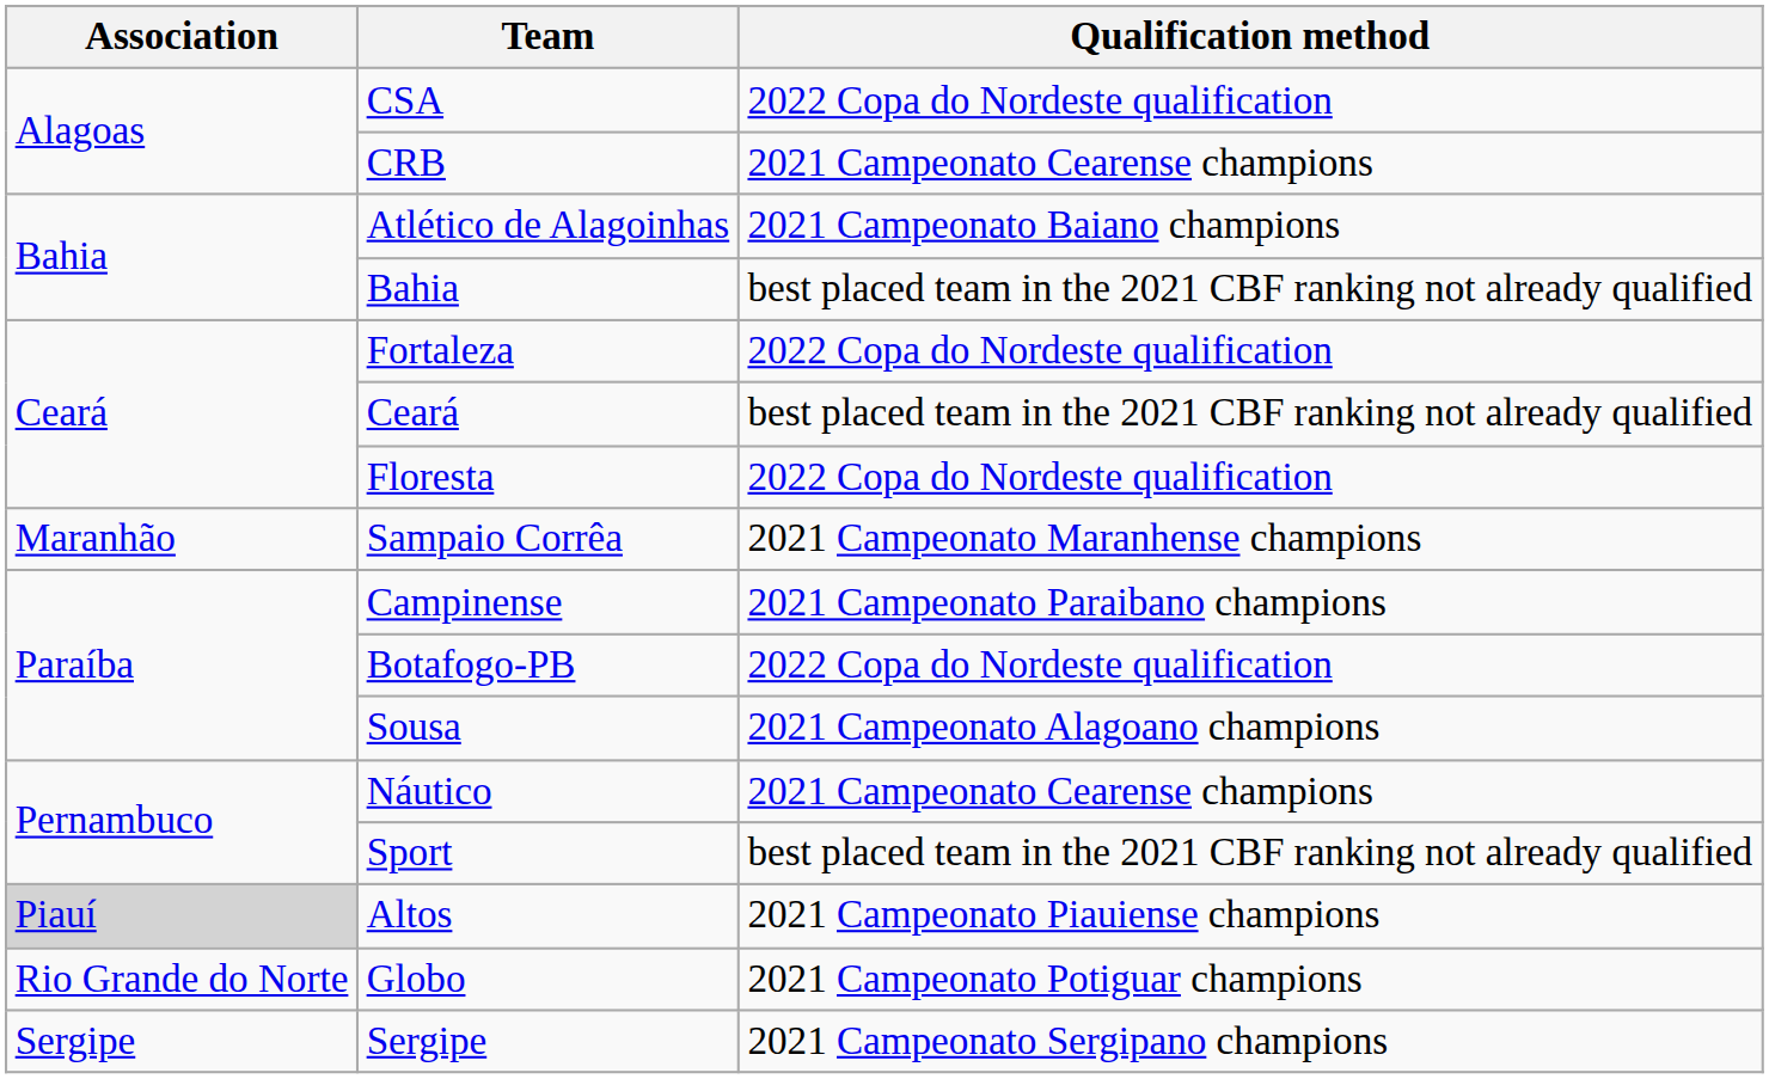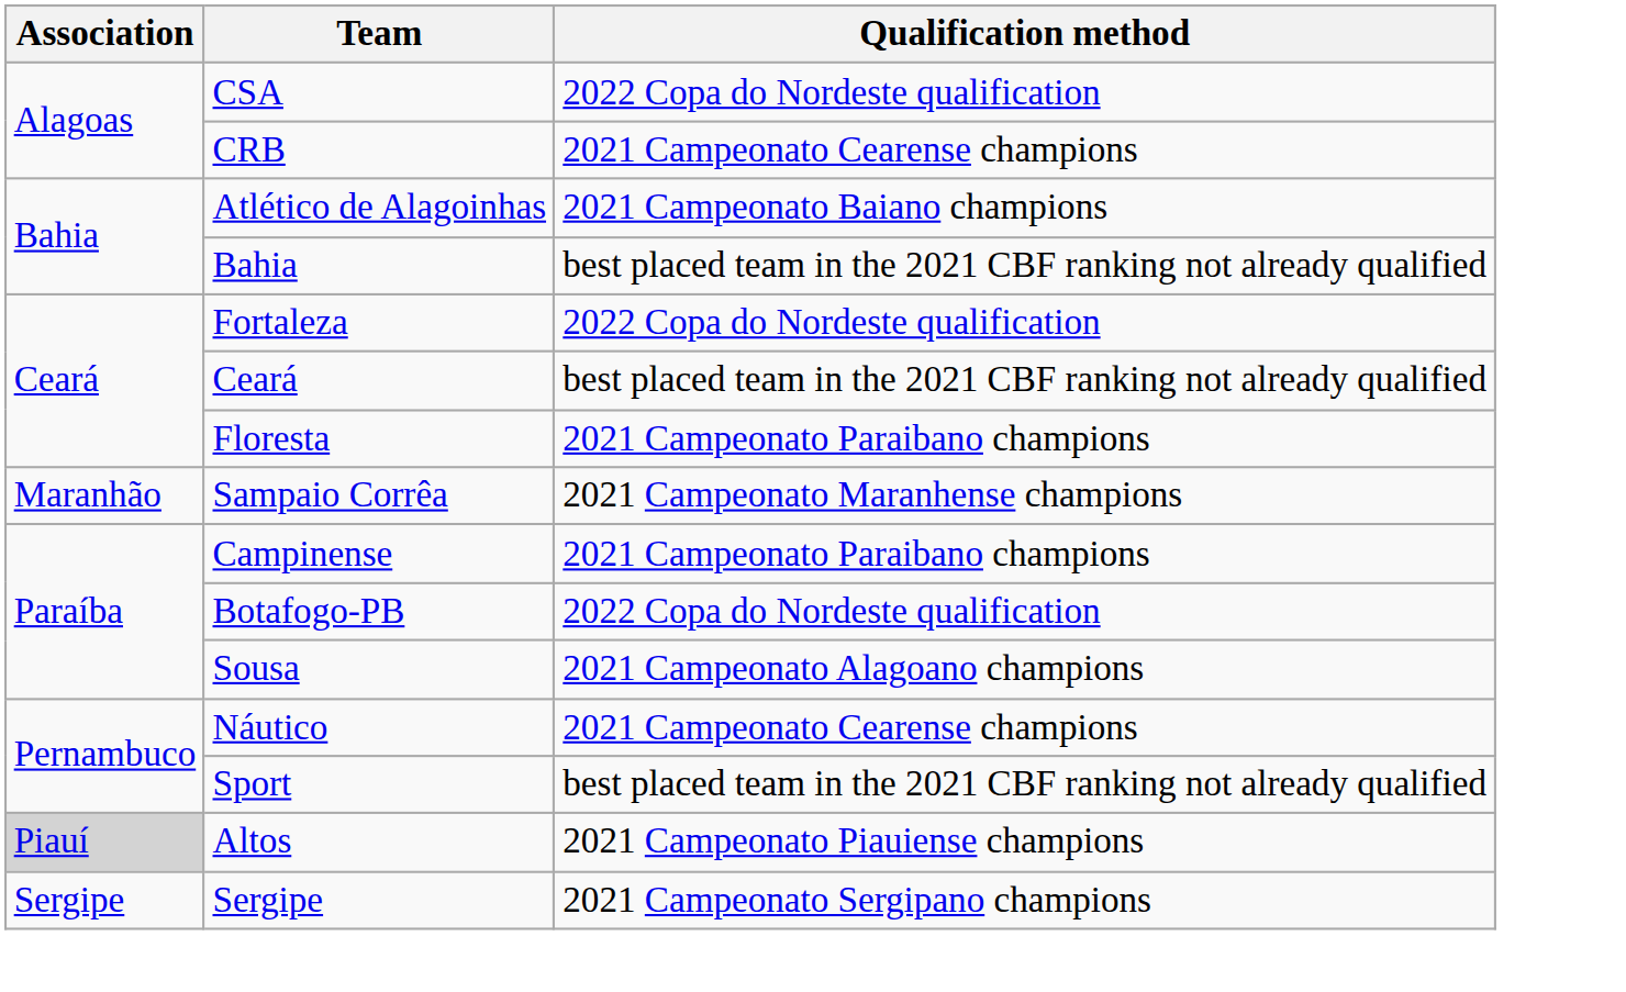Floresta | Qualification method: 2022 Copa do Nordeste qualification -> 2021 Campeonato Paraibano champions
- row: Rio Grande do Norte | Globo | 2021 Campeonato Potiguar champions
